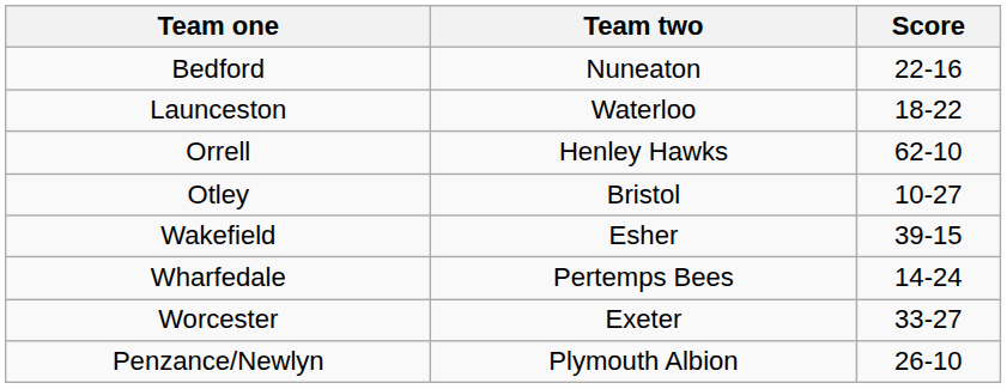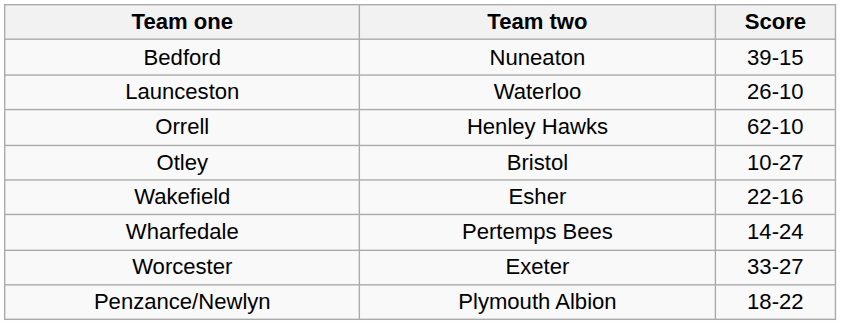Bedford | Score: 22-16 -> 39-15
Launceston | Score: 18-22 -> 26-10
Wakefield | Score: 39-15 -> 22-16
Penzance/Newlyn | Score: 26-10 -> 18-22
